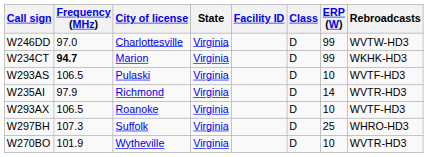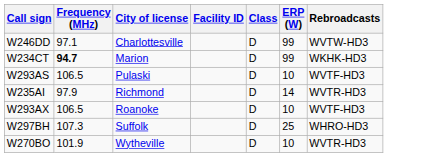- column: State | Virginia | Virginia | Virginia | Virginia | Virginia | Virginia | Virginia
W246DD | Frequency (MHz): 97.0 -> 97.1
